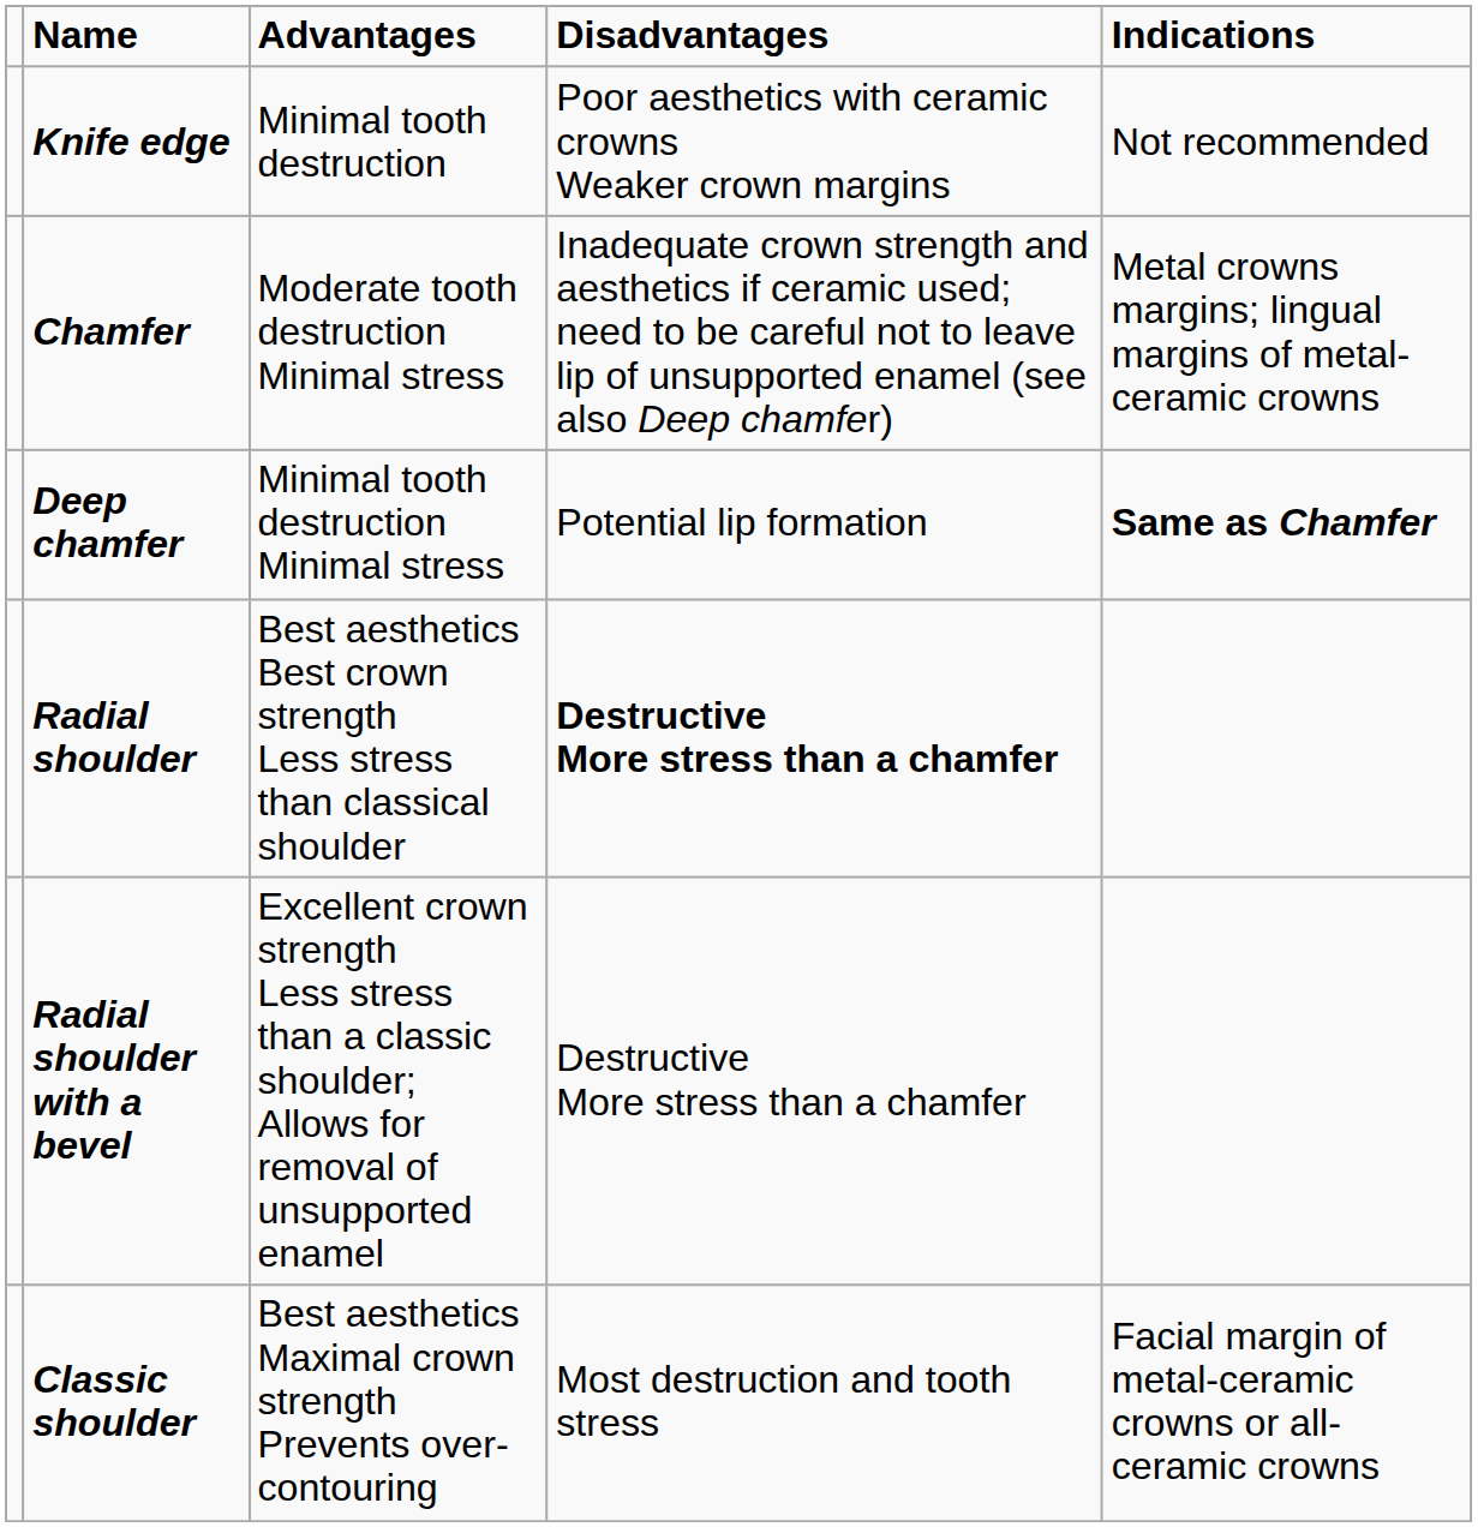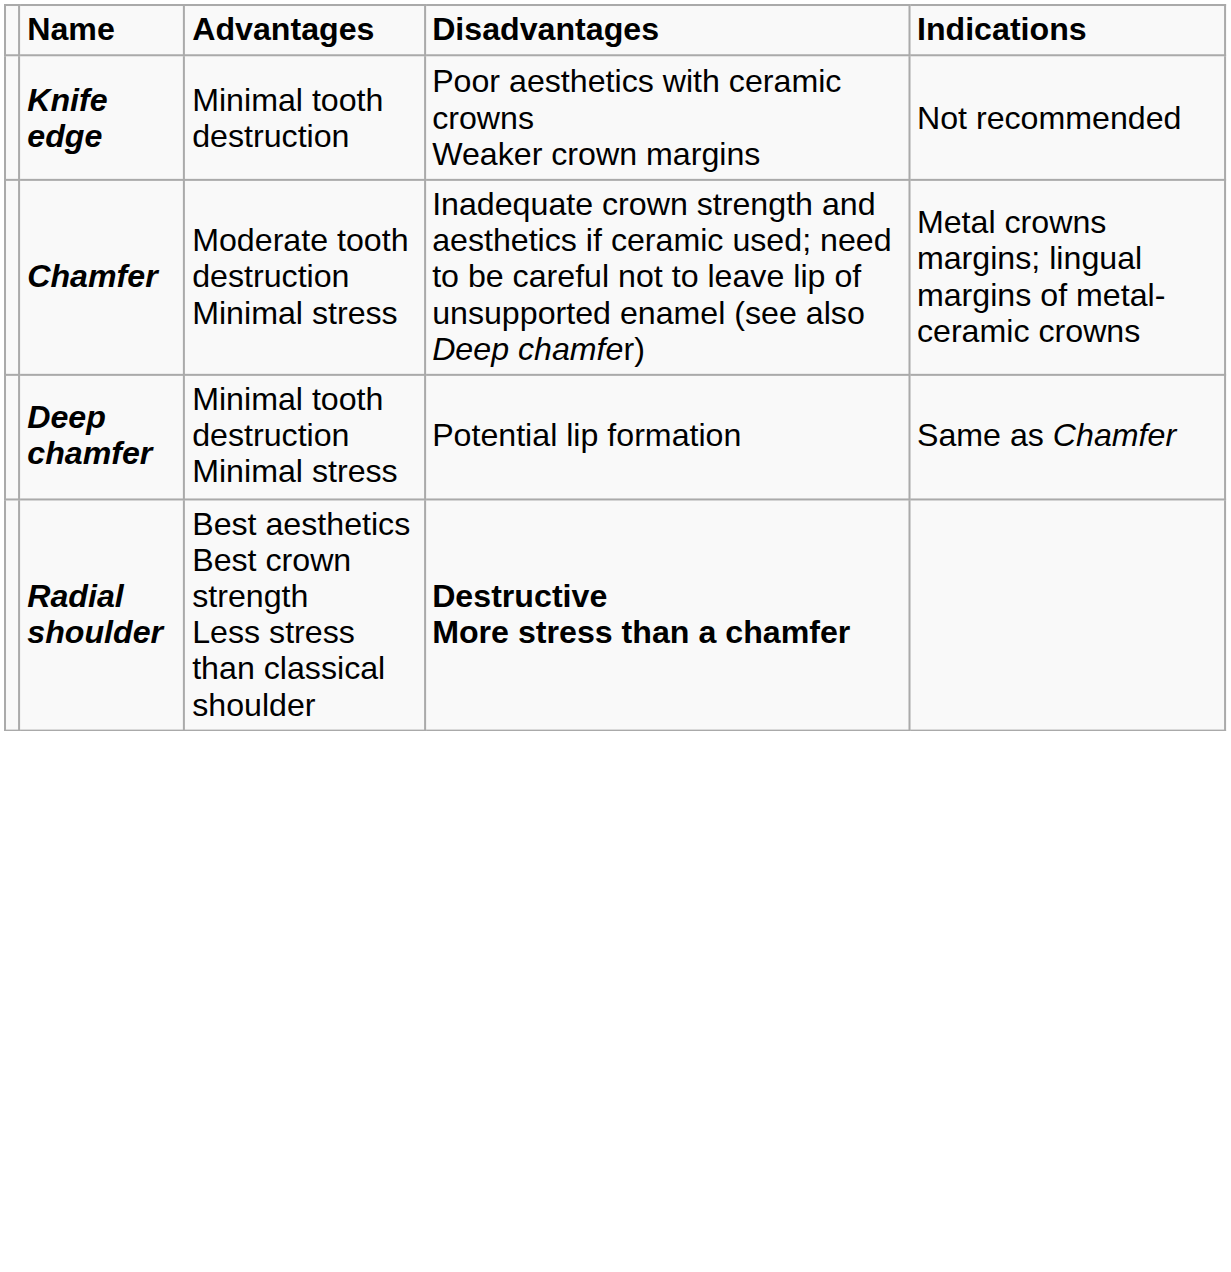Deep chamfer | Indications: bold -> normal
- row: Radial shoulder with a bevel | Excellent crown strength Less stress than a classic shoulder; Allows for removal of unsupported enamel | Destructive More stress than a chamfer
- row: Classic shoulder | Best aesthetics Maximal crown strength Prevents over-contouring | Most destruction and tooth stress | Facial margin of metal-ceramic crowns or all-ceramic crowns
